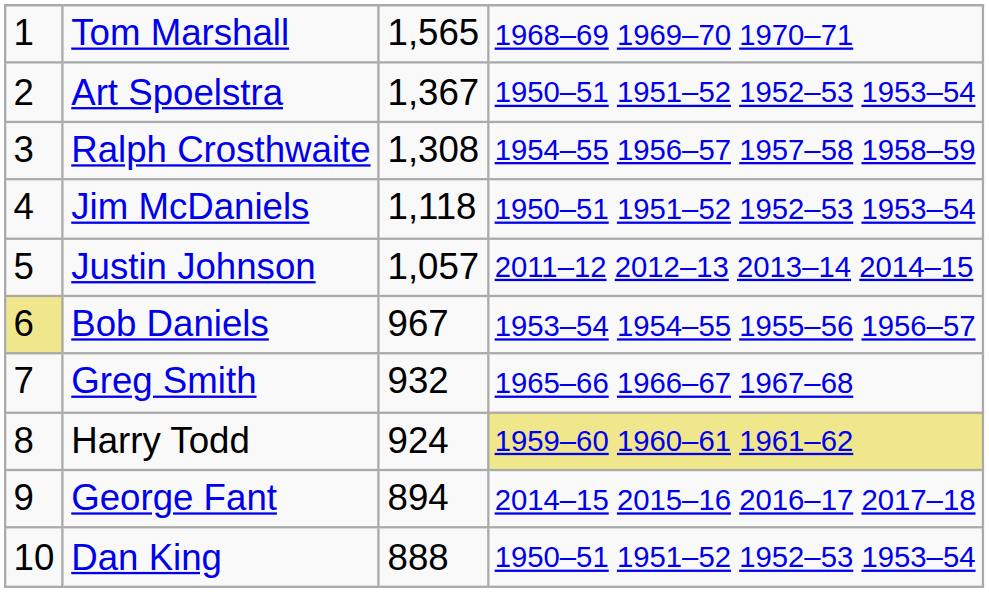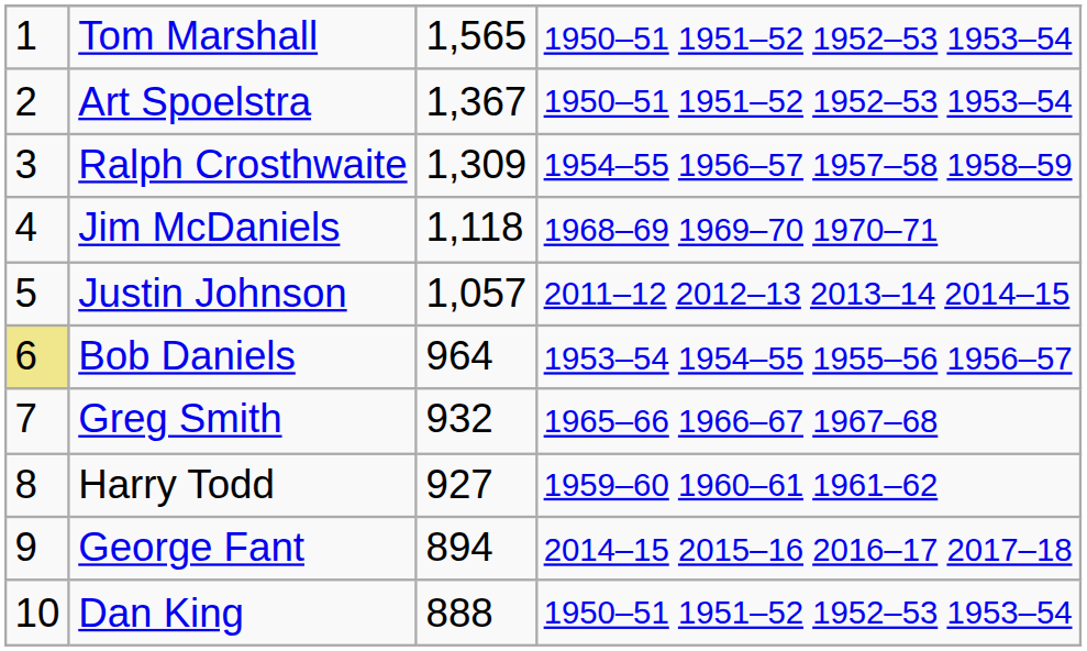Tom Marshall | column 4: 1968–69 1969–70 1970–71 -> 1950–51 1951–52 1952–53 1953–54
Ralph Crosthwaite | column 3: 1,308 -> 1,309
Jim McDaniels | column 4: 1950–51 1951–52 1952–53 1953–54 -> 1968–69 1969–70 1970–71
Bob Daniels | column 3: 967 -> 964
Harry Todd | column 3: 924 -> 927
Harry Todd | column 4: khaki background -> no background
